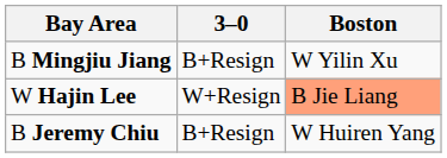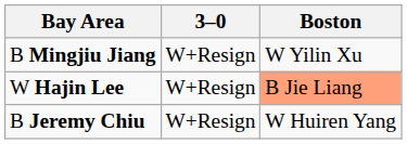B Mingjiu Jiang | 3–0: B+Resign -> W+Resign
B Jeremy Chiu | 3–0: B+Resign -> W+Resign
